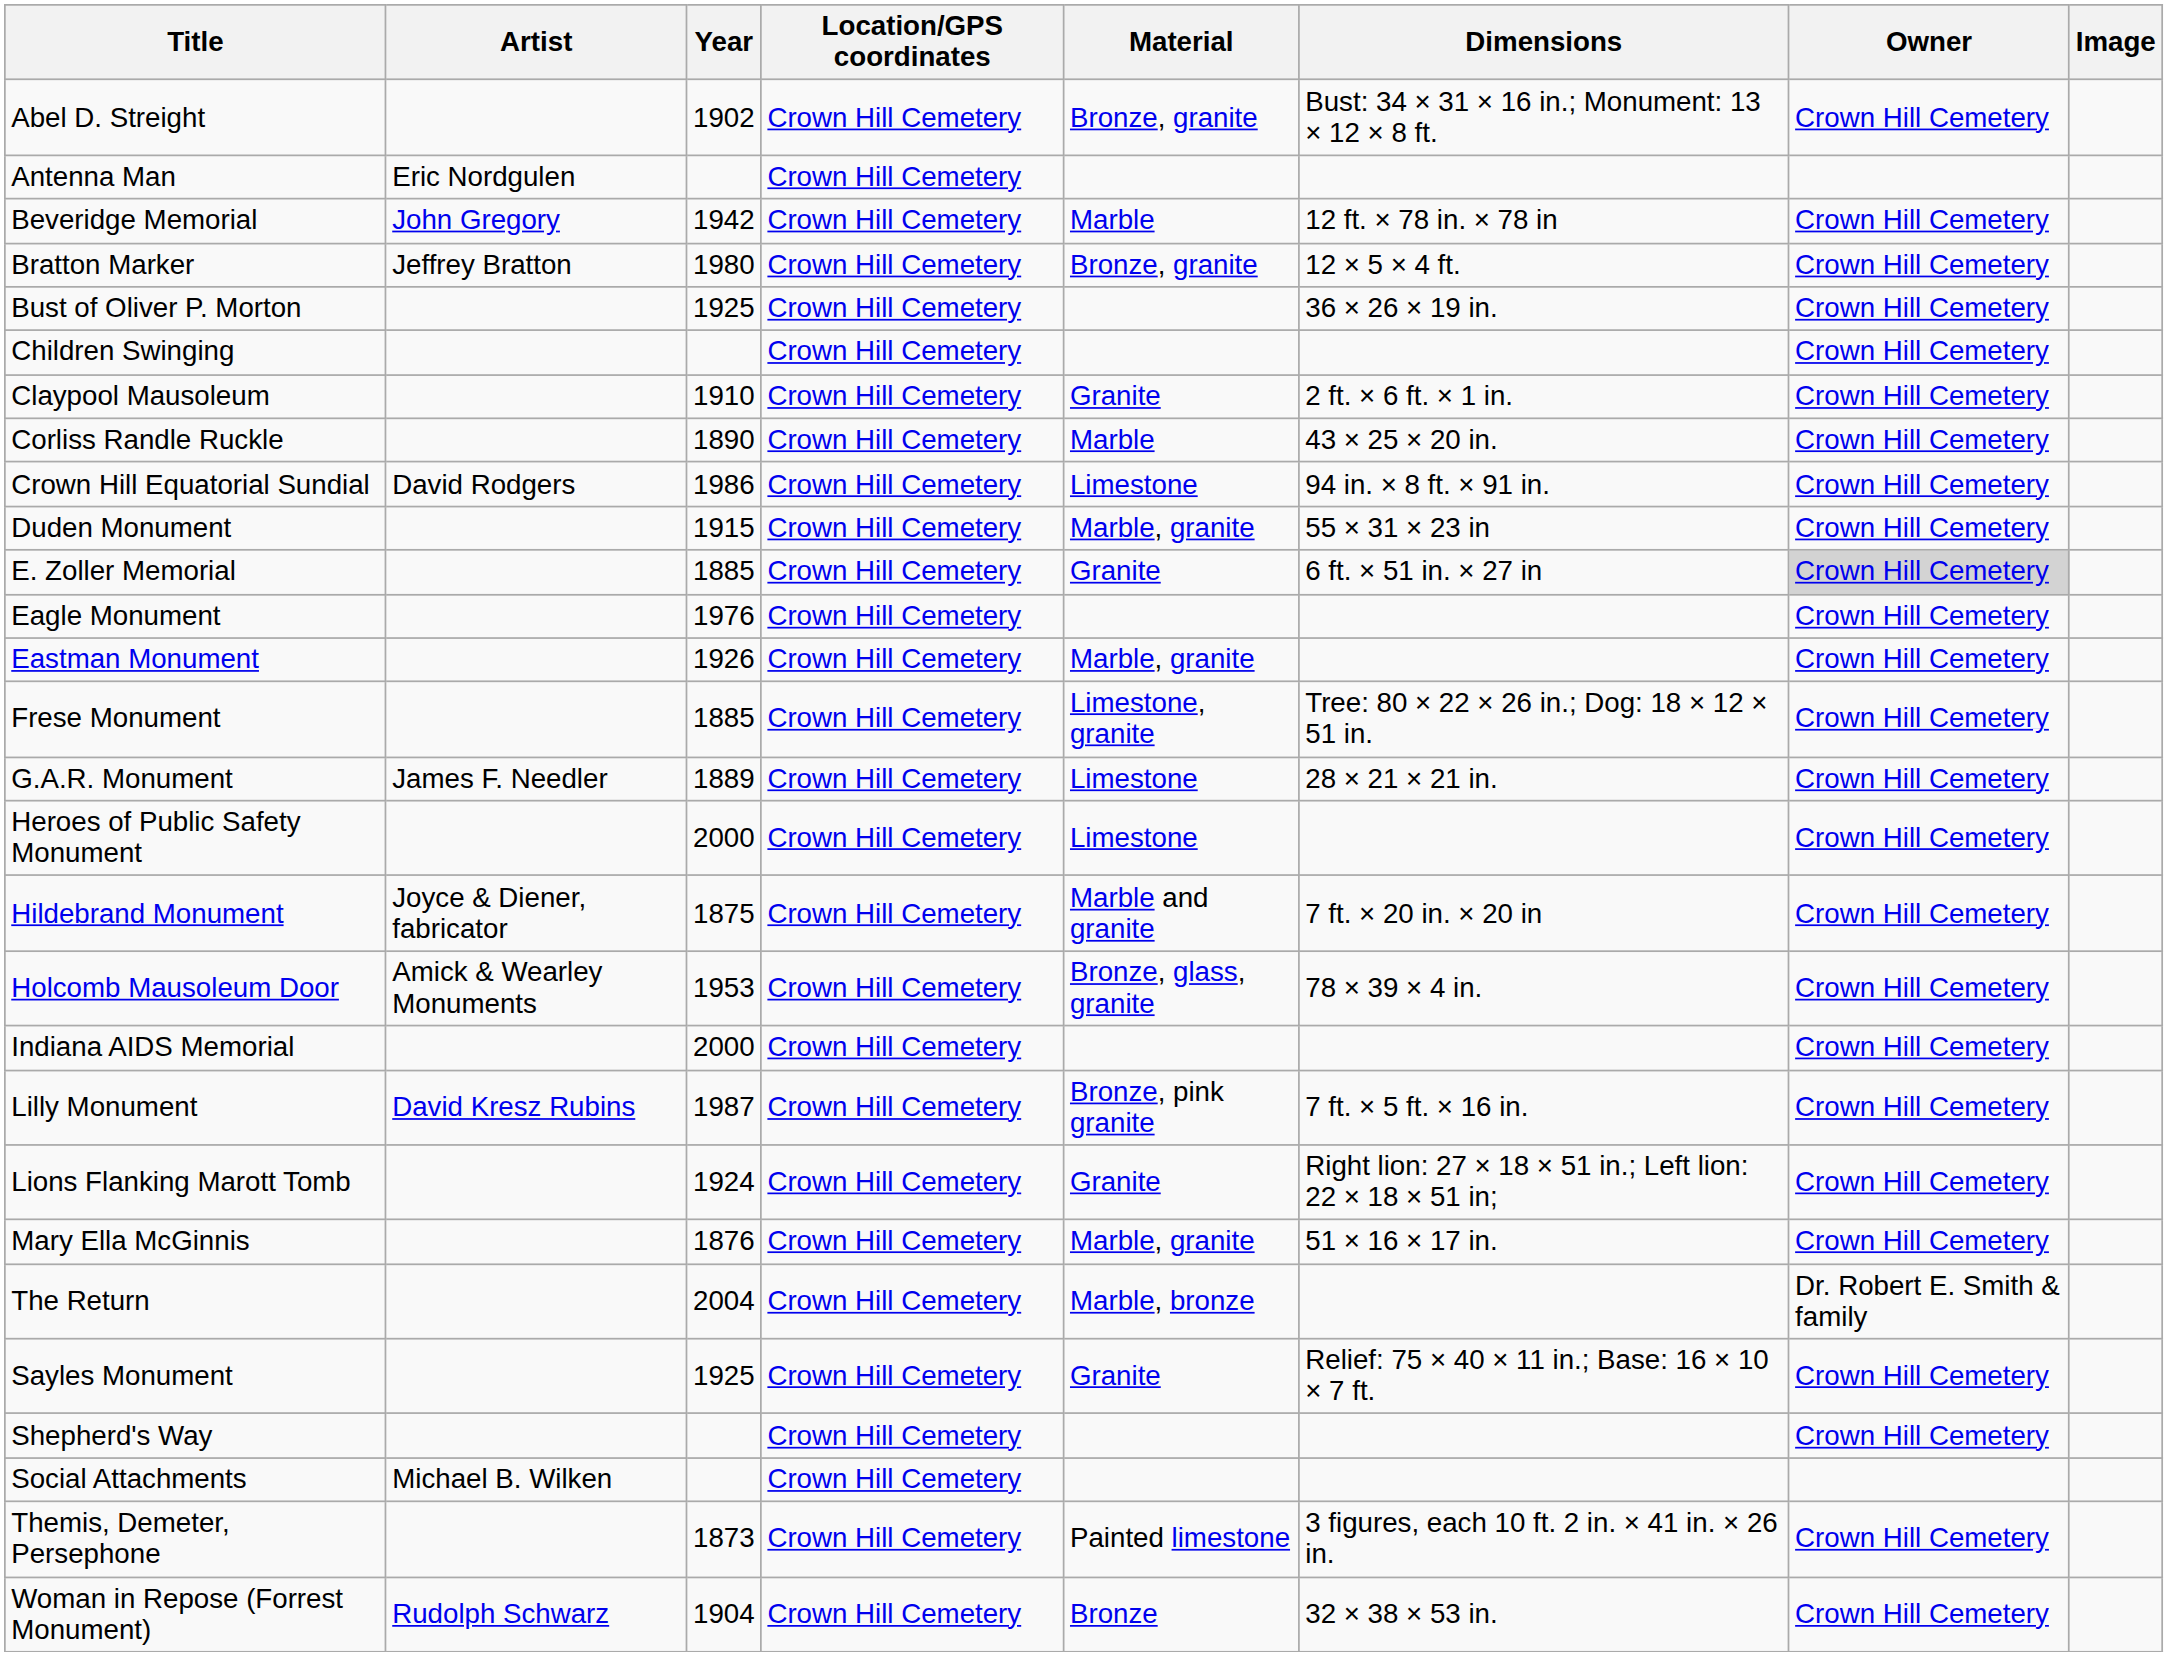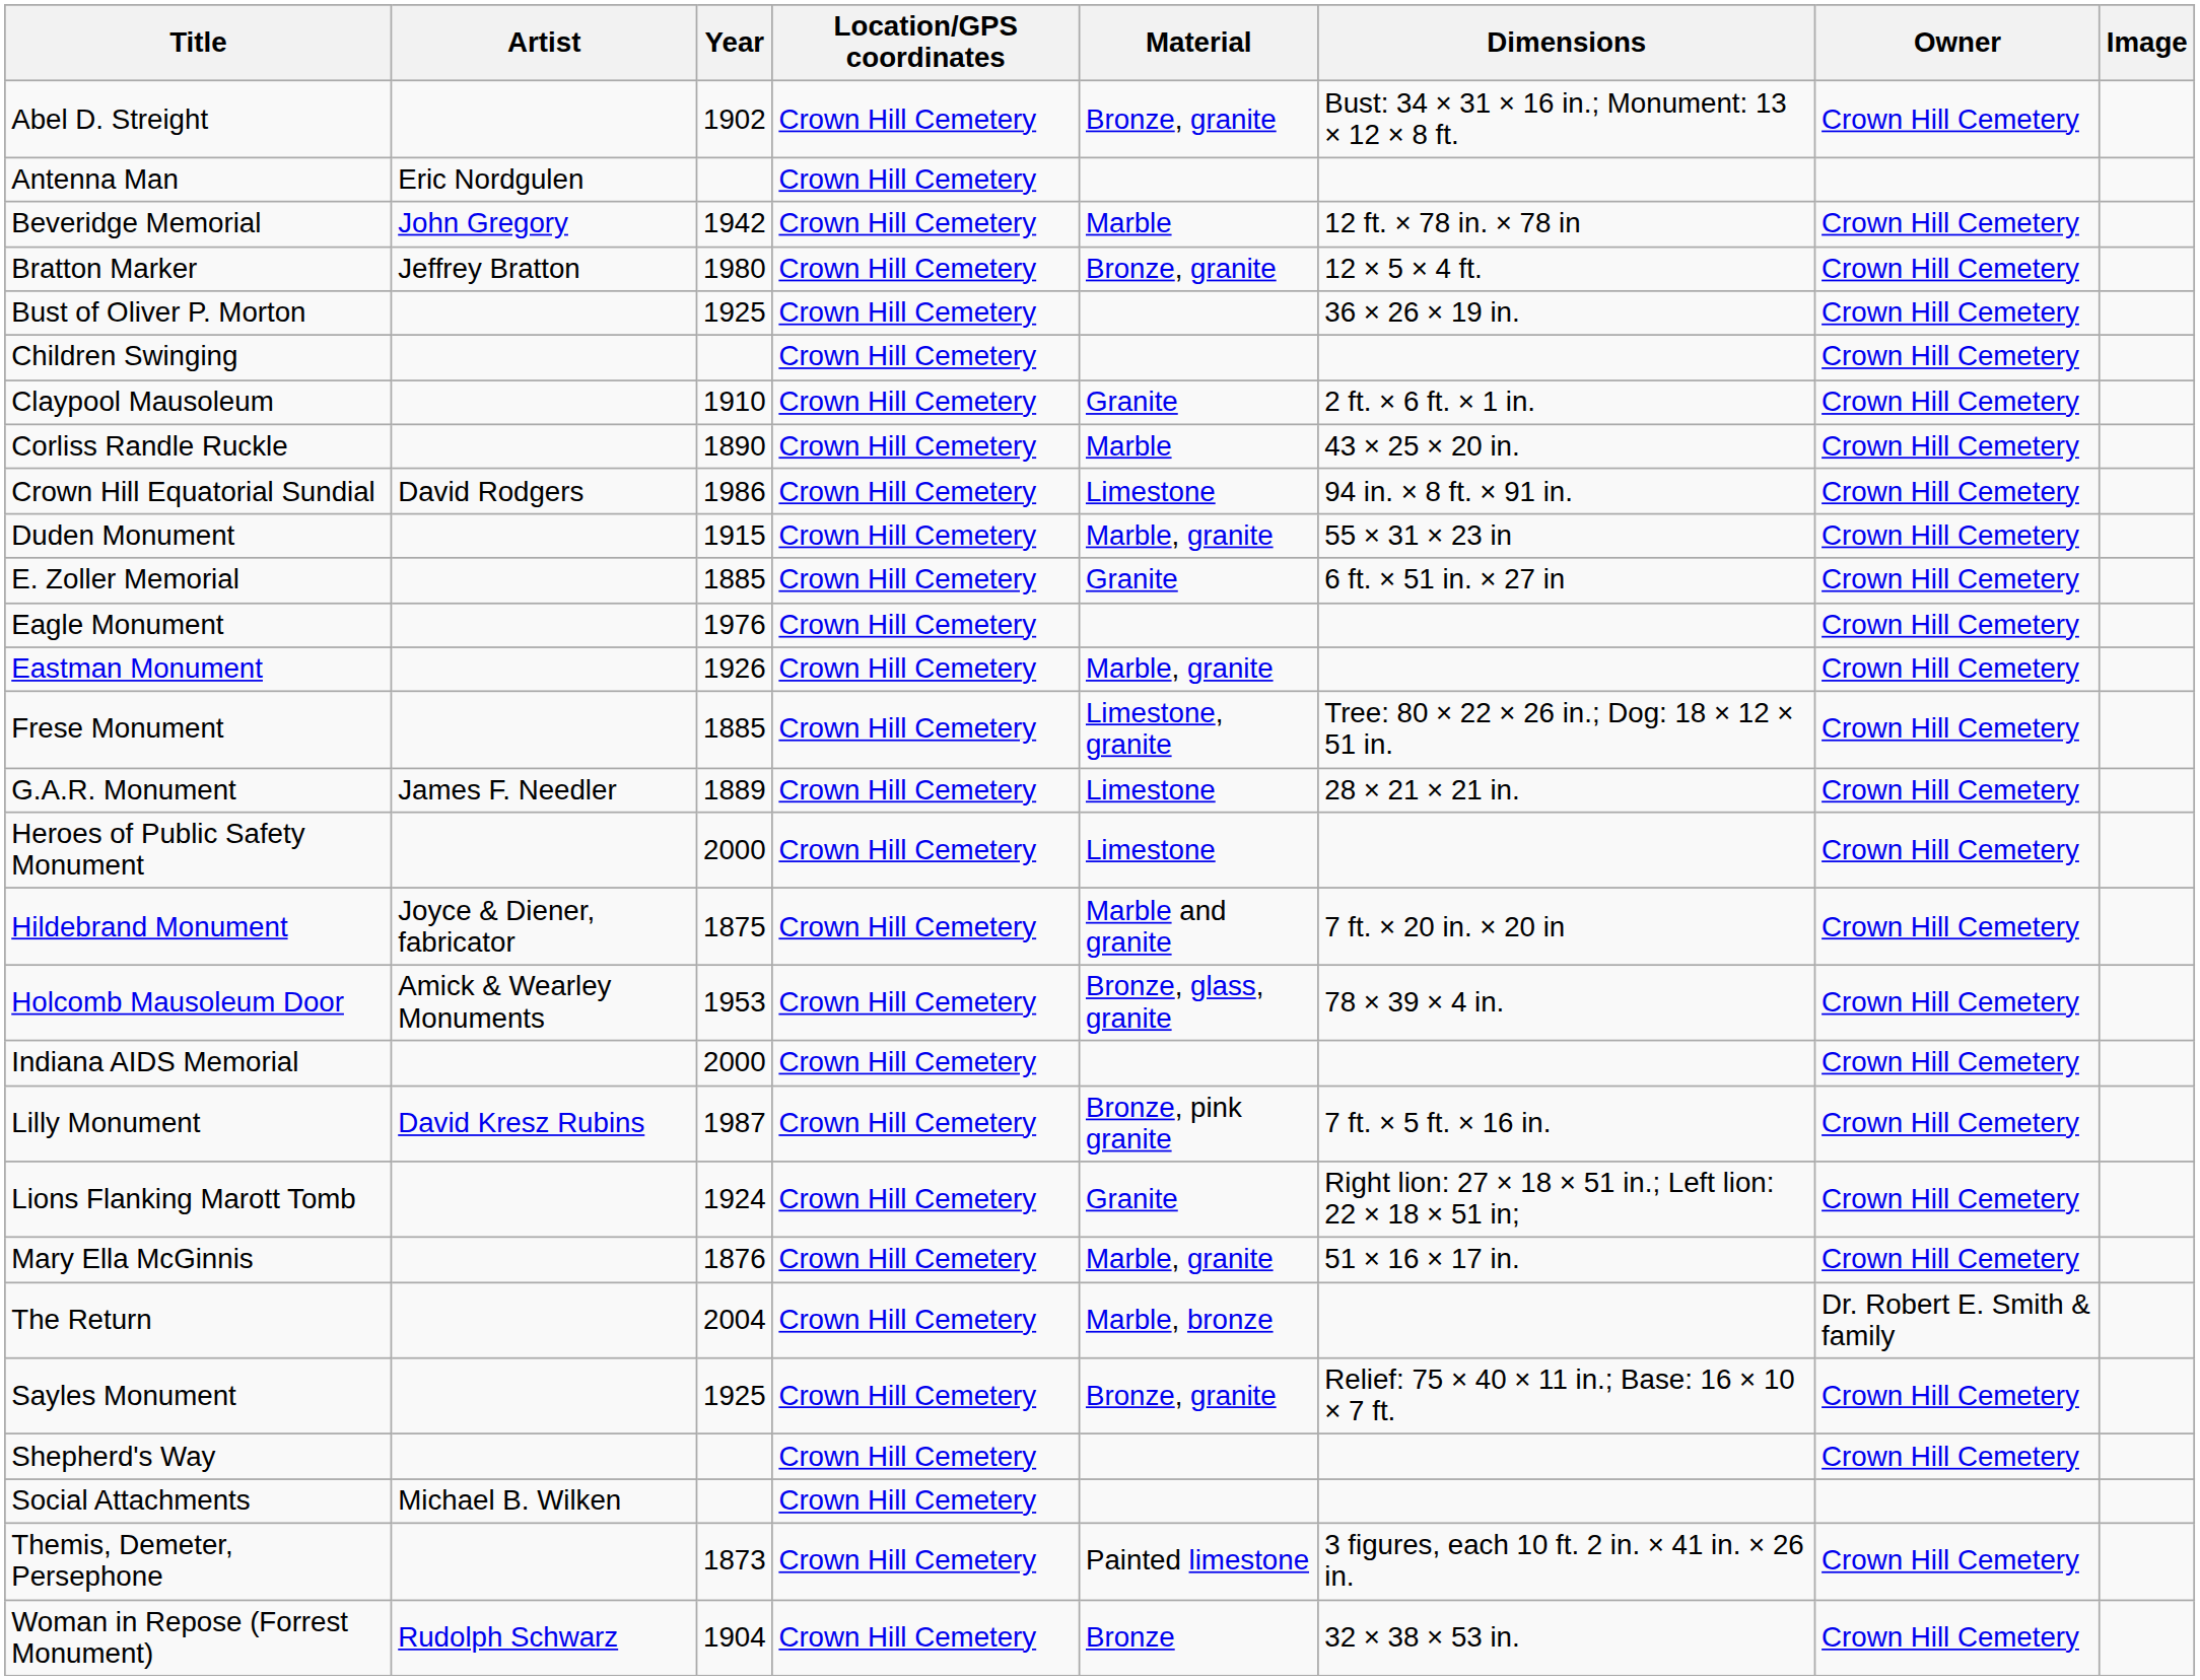E. Zoller Memorial | Owner: lightgrey background -> no background
Sayles Monument | Material: Granite -> Bronze, granite
